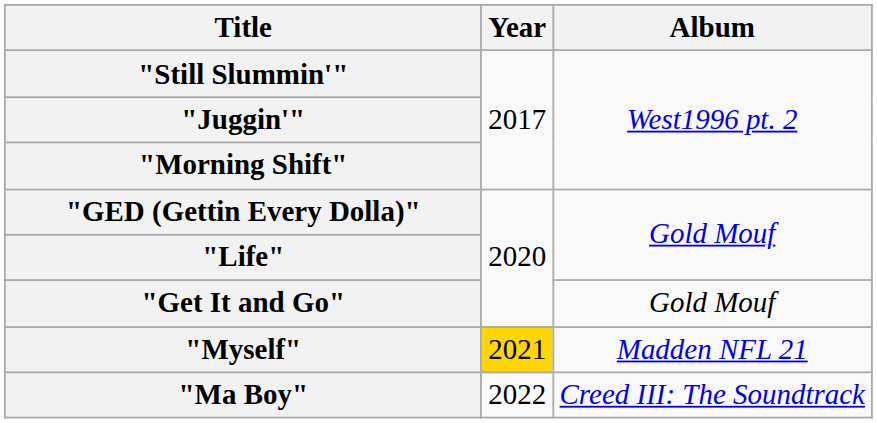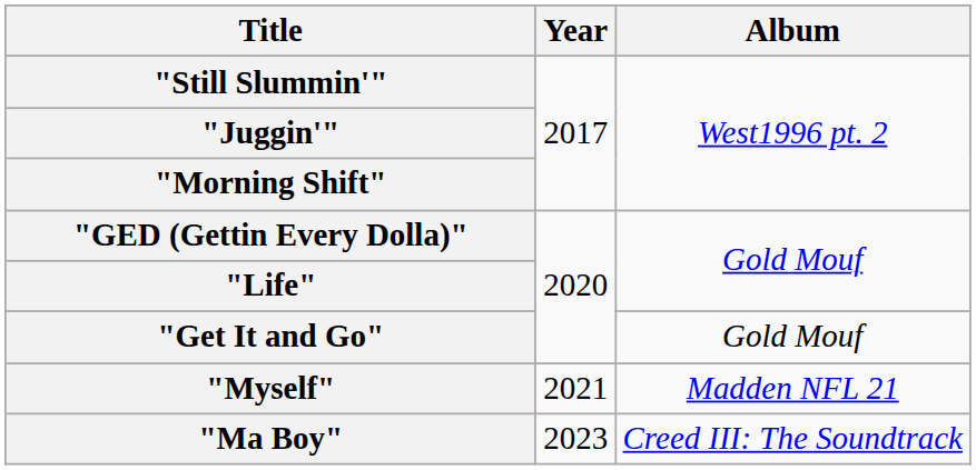"Myself" | Year: gold background -> no background
"Ma Boy" | Year: 2022 -> 2023
